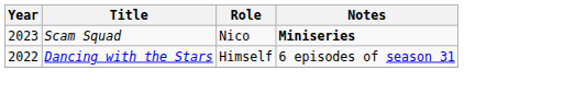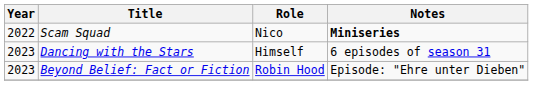Scam Squad | Year: 2023 -> 2022
Dancing with the Stars | Year: 2022 -> 2023
+ row: 2023 | Beyond Belief: Fact or Fiction | Robin Hood | Episode: "Ehre unter Dieben"
